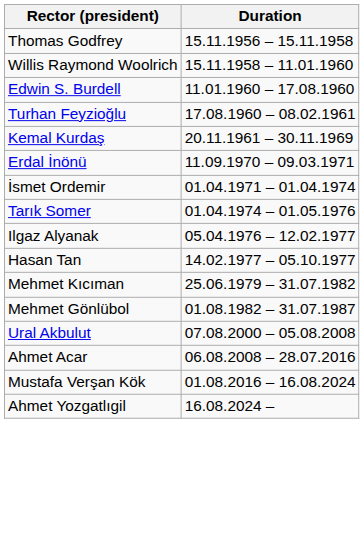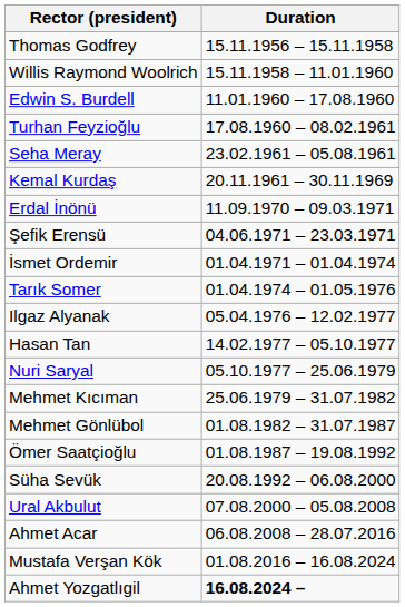+ row: Seha Meray | 23.02.1961 – 05.08.1961
+ row: Şefik Erensü | 04.06.1971 – 23.03.1971
+ row: Nuri Saryal | 05.10.1977 – 25.06.1979
+ row: Ömer Saatçioğlu | 01.08.1987 – 19.08.1992
+ row: Süha Sevük | 20.08.1992 – 06.08.2000
Ahmet Yozgatlıgil | Duration: normal -> bold
